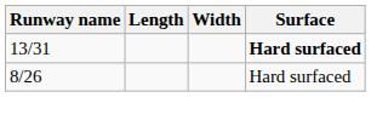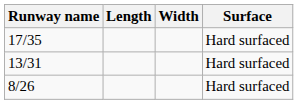+ row: 17/35 | Hard surfaced
13/31 | Surface: bold -> normal
